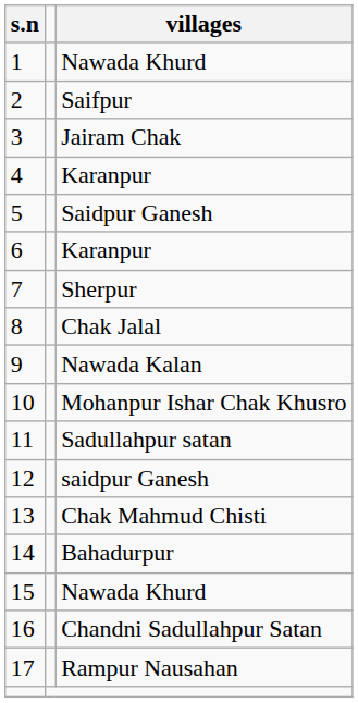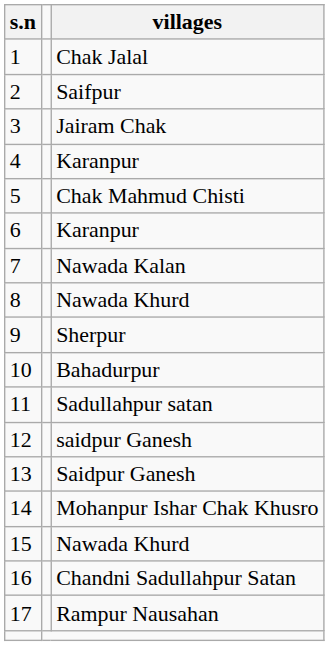1 | villages: Nawada Khurd -> Chak Jalal
5 | villages: Saidpur Ganesh -> Chak Mahmud Chisti
7 | villages: Sherpur -> Nawada Kalan
8 | villages: Chak Jalal -> Nawada Khurd
9 | villages: Nawada Kalan -> Sherpur
10 | villages: Mohanpur Ishar Chak Khusro -> Bahadurpur
13 | villages: Chak Mahmud Chisti -> Saidpur Ganesh
14 | villages: Bahadurpur -> Mohanpur Ishar Chak Khusro
